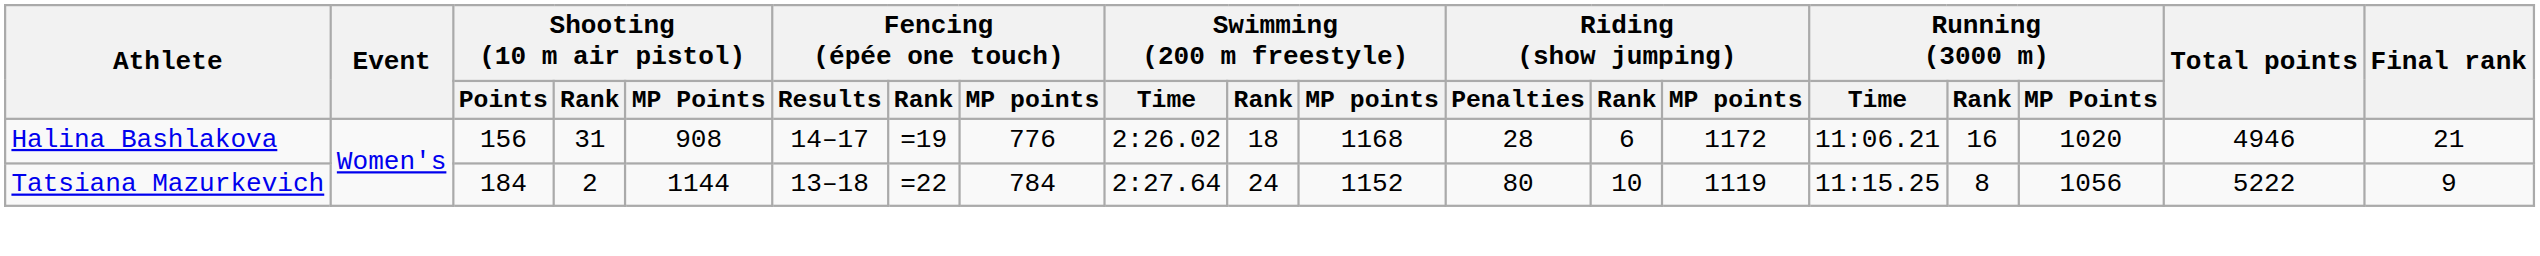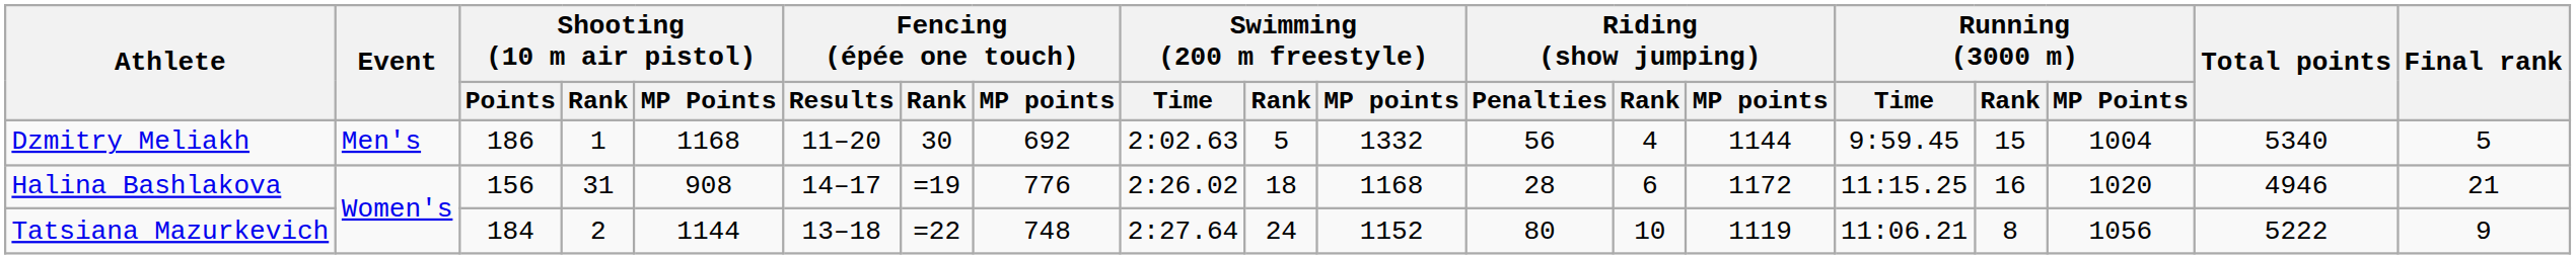+ row: Dzmitry Meliakh | Men's | 186 | 1 | 1168 | 11–20 | 30 | 692 | 2:02.63 | 5 | 1332 | 56 | 4 | 1144 | 9:59.45 | 15 | 1004 | 5340 | 5
Halina Bashlakova | Running (3000 m) / Time: 11:06.21 -> 11:15.25
Tatsiana Mazurkevich | Fencing (épée one touch) / MP points: 784 -> 748
Tatsiana Mazurkevich | Running (3000 m) / Time: 11:15.25 -> 11:06.21
